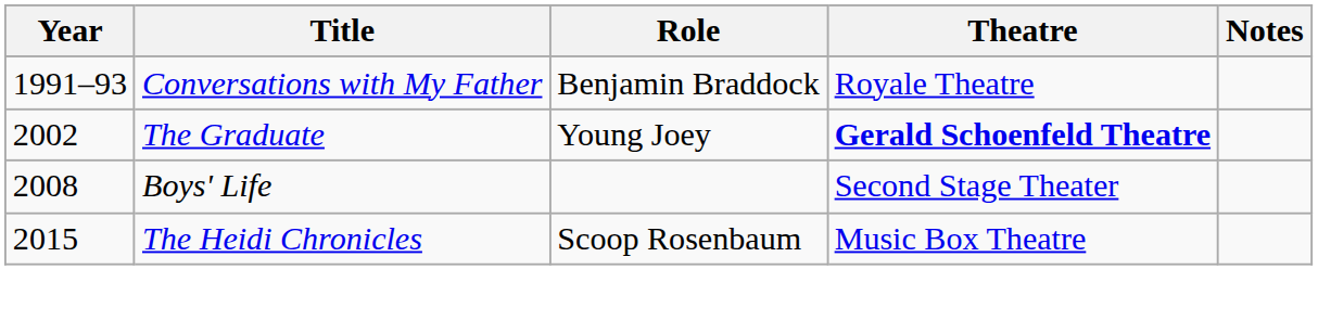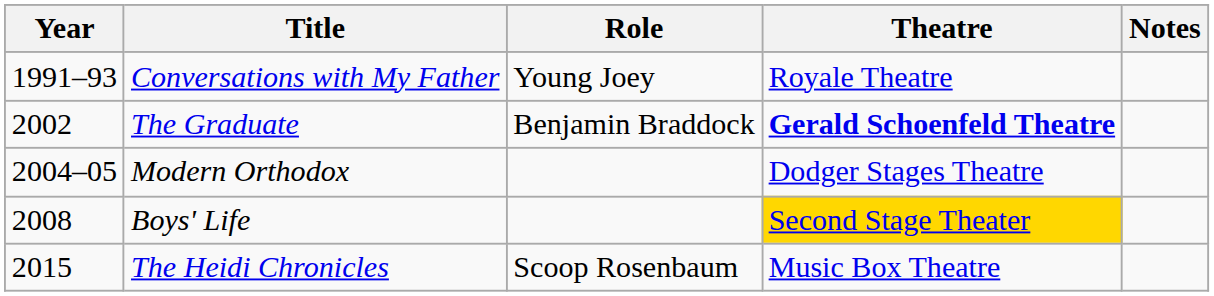Conversations with My Father | Role: Benjamin Braddock -> Young Joey
The Graduate | Role: Young Joey -> Benjamin Braddock
+ row: 2004–05 | Modern Orthodox | Dodger Stages Theatre
Boys' Life | Theatre: no background -> gold background
